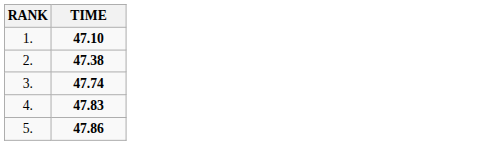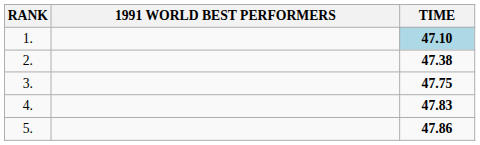+ column: 1991 WORLD BEST PERFORMERS
1. | TIME: no background -> lightblue background
3. | TIME: 47.74 -> 47.75
